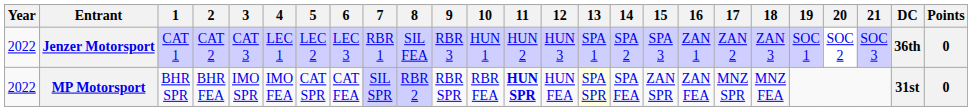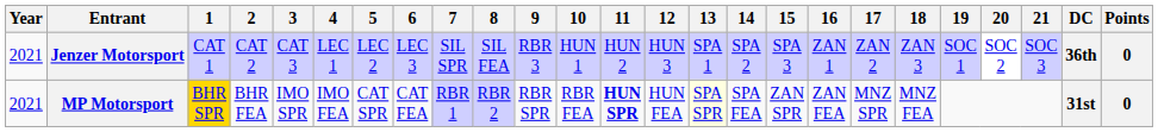Jenzer Motorsport | Year: 2022 -> 2021
Jenzer Motorsport | 7: RBR 1 -> SIL SPR
MP Motorsport | Year: 2022 -> 2021
MP Motorsport | 1: no background -> gold background
MP Motorsport | 7: SIL SPR -> RBR 1
